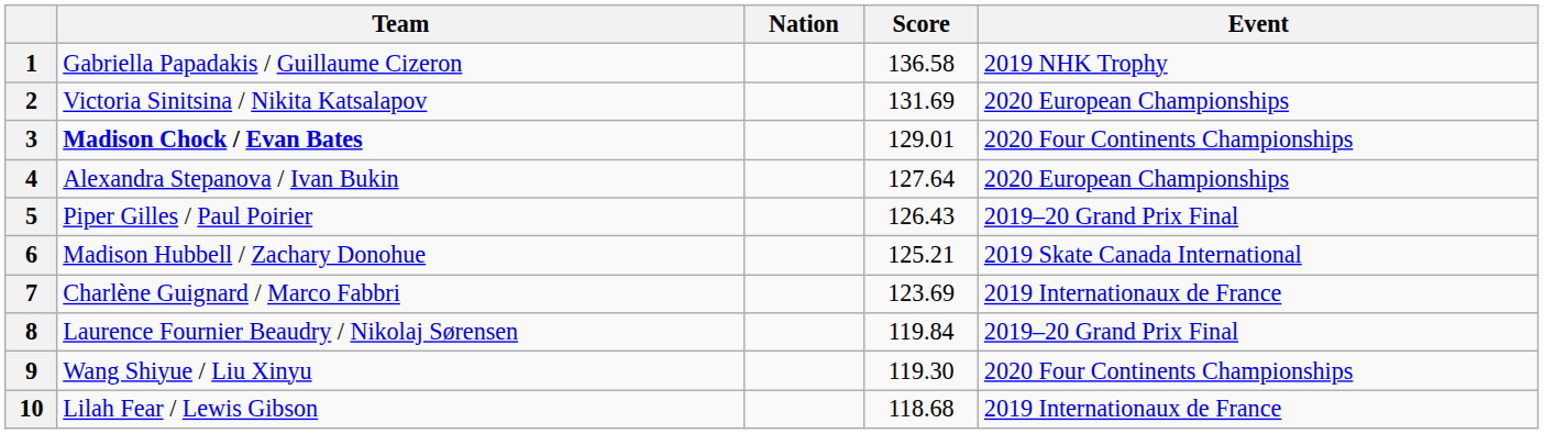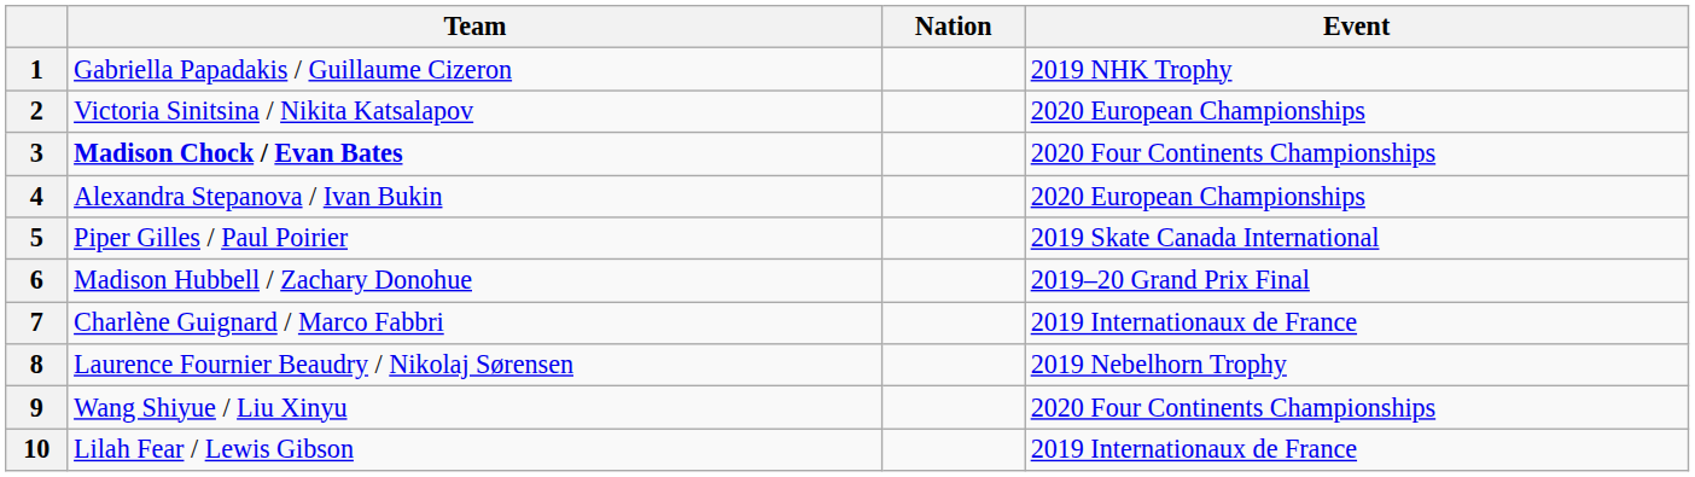- column: Score | 136.58 | 131.69 | 129.01 | 127.64 | 126.43 | 125.21 | 123.69 | 119.84 | 119.30 | 118.68
5 | Event: 2019–20 Grand Prix Final -> 2019 Skate Canada International
6 | Event: 2019 Skate Canada International -> 2019–20 Grand Prix Final
8 | Event: 2019–20 Grand Prix Final -> 2019 Nebelhorn Trophy
